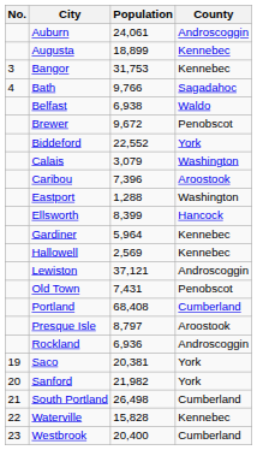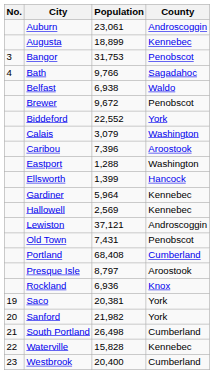Auburn | Population: 24,061 -> 23,061
Bangor | County: Kennebec -> Penobscot
Ellsworth | Population: 8,399 -> 1,399
Rockland | County: Androscoggin -> Knox
